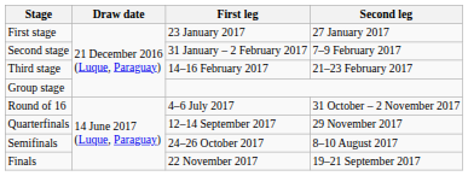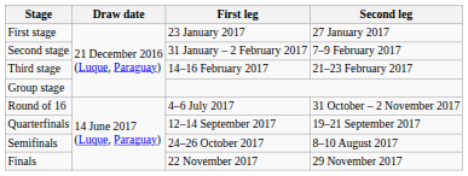Quarterfinals | Second leg: 29 November 2017 -> 19–21 September 2017
Finals | Second leg: 19–21 September 2017 -> 29 November 2017
